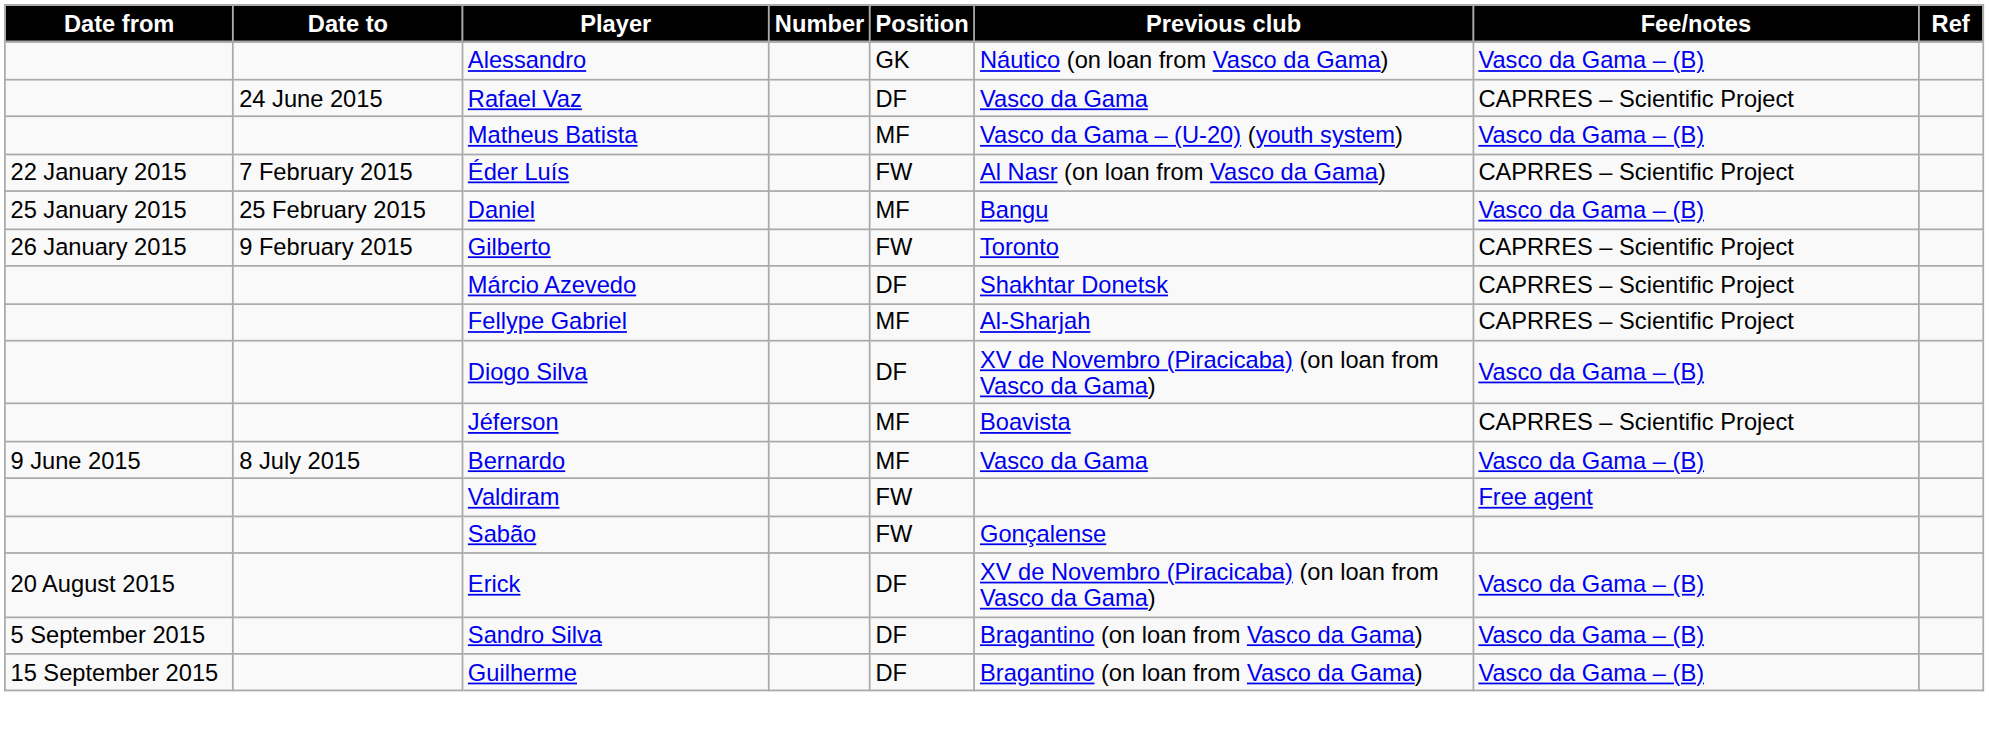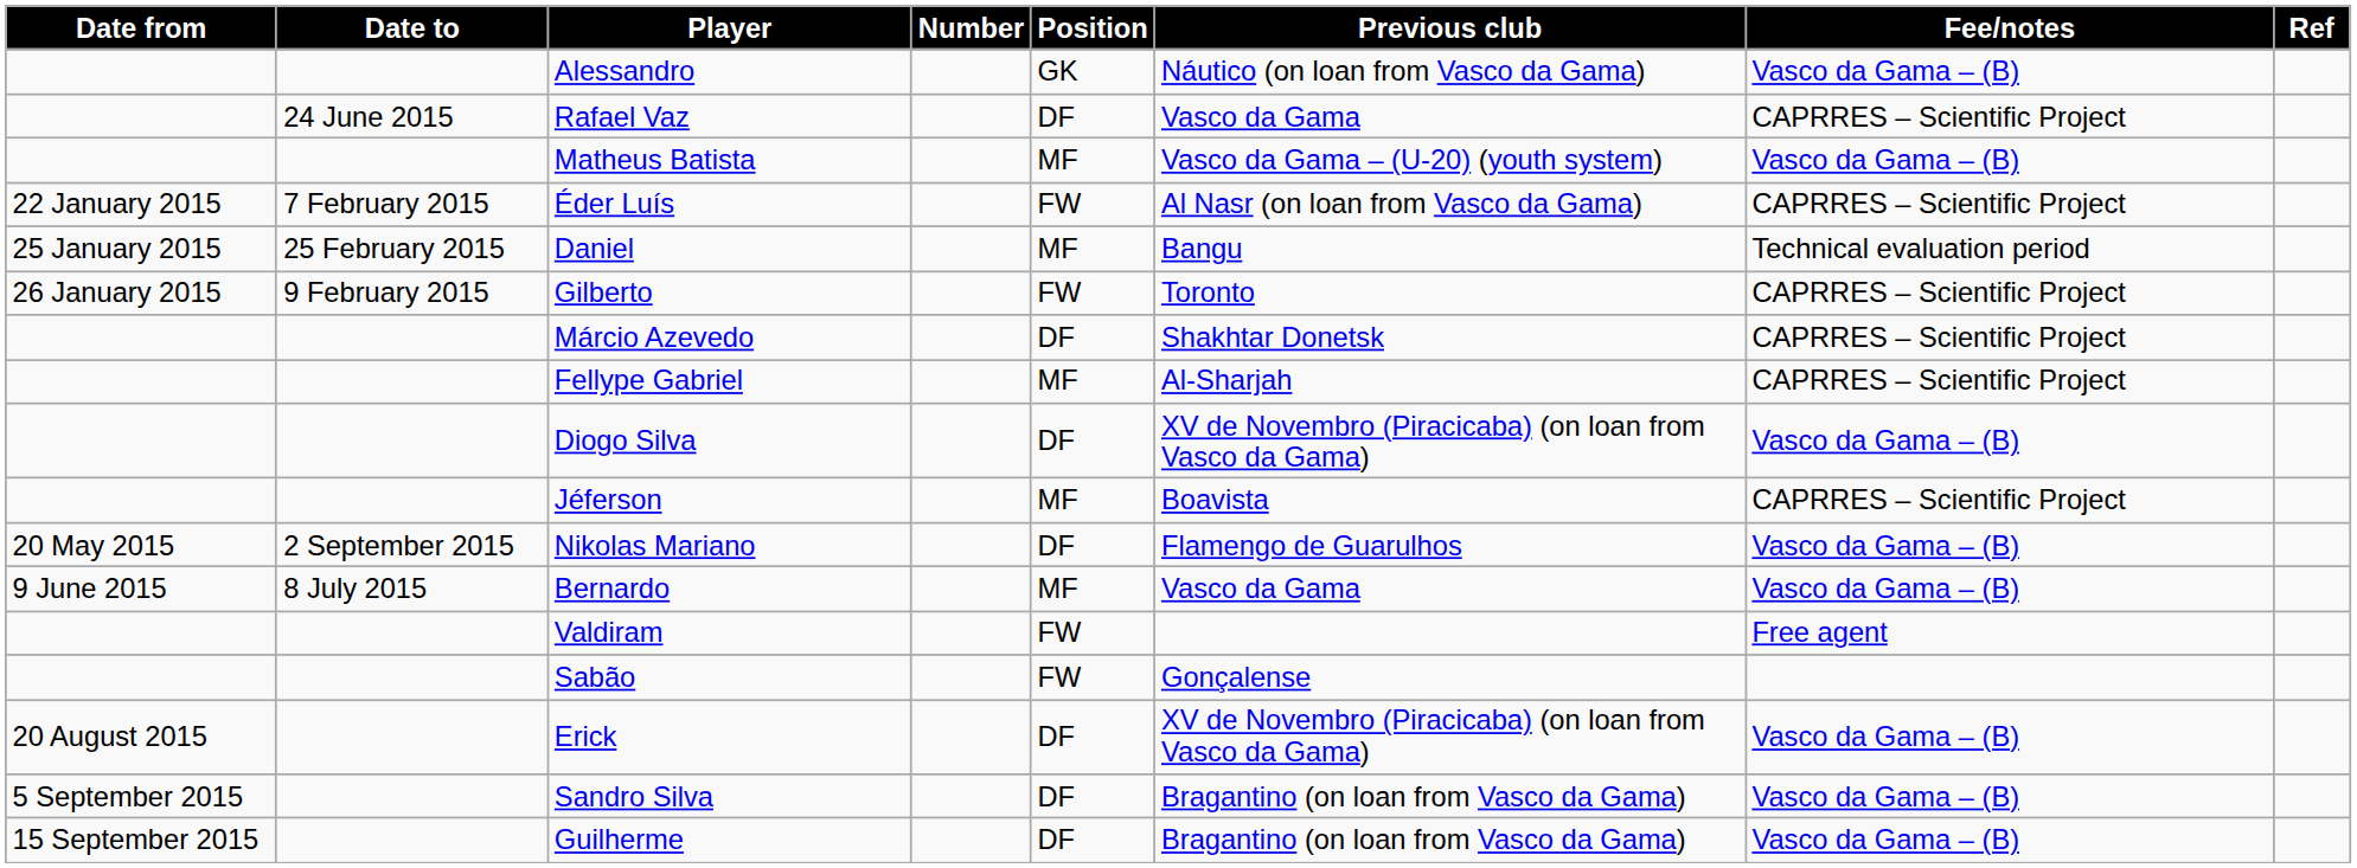Daniel | Fee/notes: Vasco da Gama – (B) -> Technical evaluation period
+ row: 20 May 2015 | 2 September 2015 | Nikolas Mariano | DF | Flamengo de Guarulhos | Vasco da Gama – (B)
